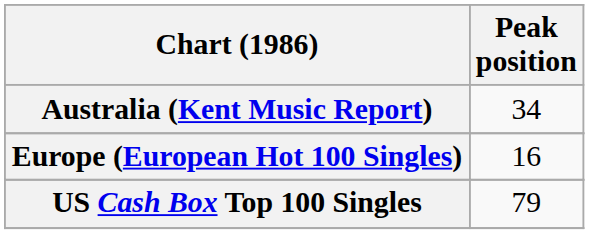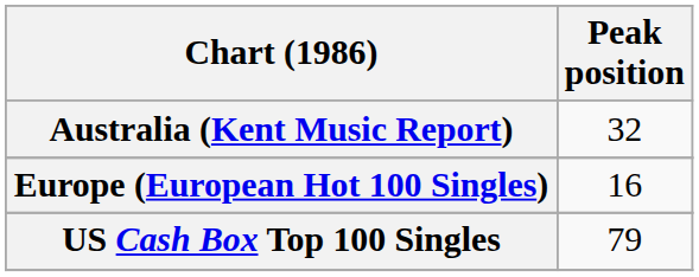Australia (Kent Music Report) | Peak position: 34 -> 32
